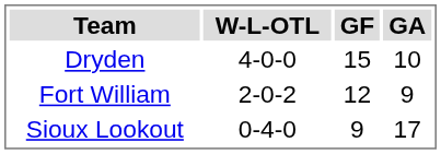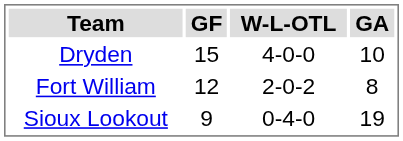columns swapped: W-L-OTL <-> GF
Fort William | GA: 9 -> 8
Sioux Lookout | GA: 17 -> 19
